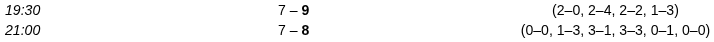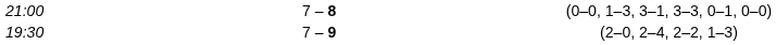rows swapped: 19:30 <-> 21:00
